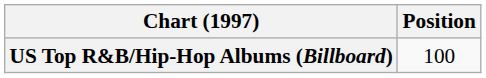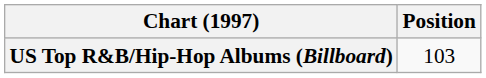US Top R&B/Hip-Hop Albums (Billboard) | Position: 100 -> 103
